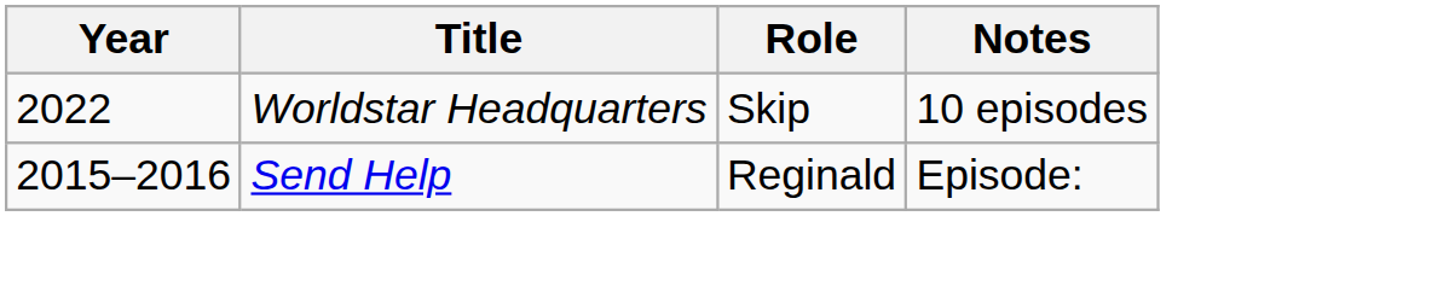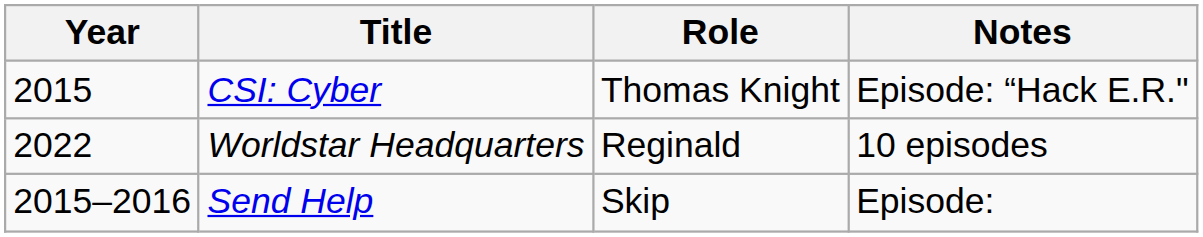+ row: 2015 | CSI: Cyber | Thomas Knight | Episode: “Hack E.R."
Worldstar Headquarters | Role: Skip -> Reginald
Send Help | Role: Reginald -> Skip
